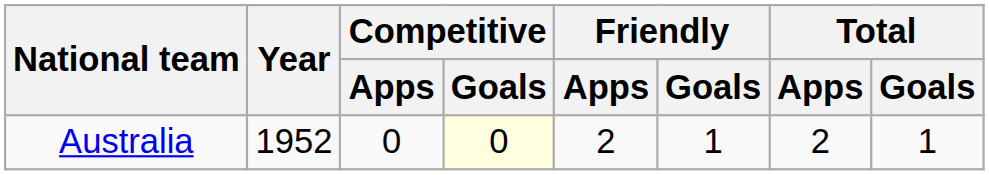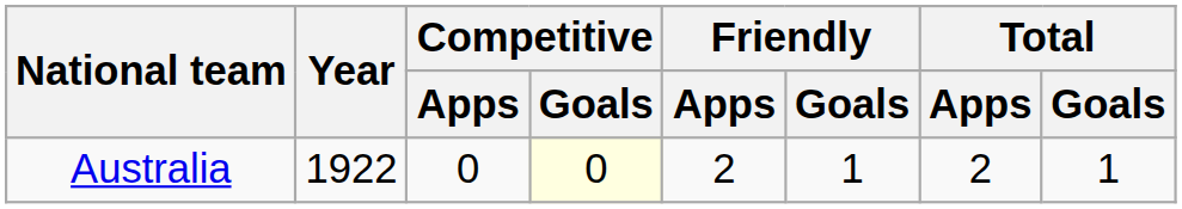Australia | Year: 1952 -> 1922
